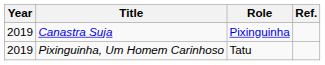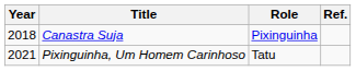Canastra Suja | Year: 2019 -> 2018
Pixinguinha, Um Homem Carinhoso | Year: 2019 -> 2021
